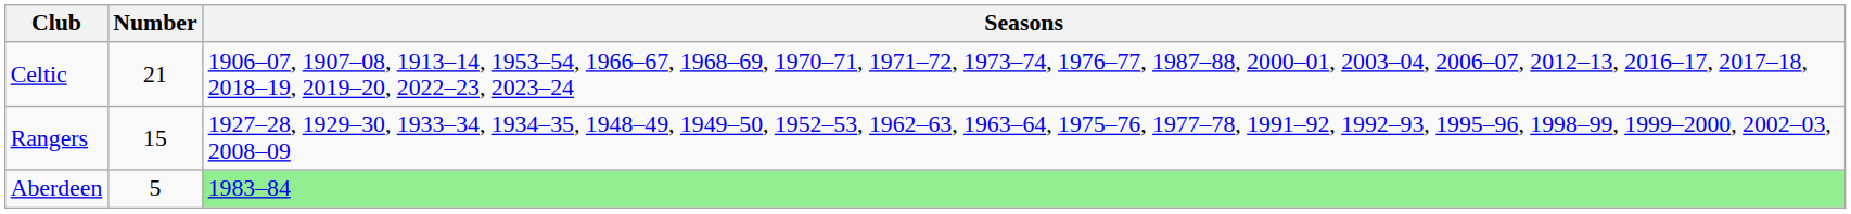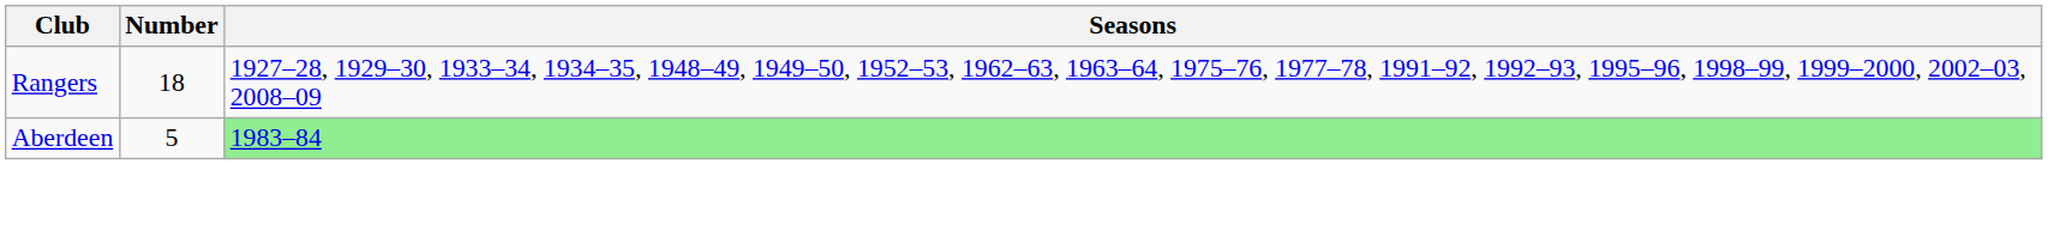- row: Celtic | 21 | 1906–07, 1907–08, 1913–14, 1953–54, 1966–67, 1968–69, 1970–71, 1971–72, 1973–74, 1976–77, 1987–88, 2000–01, 2003–04, 2006–07, 2012–13, 2016–17, 2017–18, 2018–19, 2019–20, 2022–23, 2023–24
Rangers | Number: 15 -> 18
